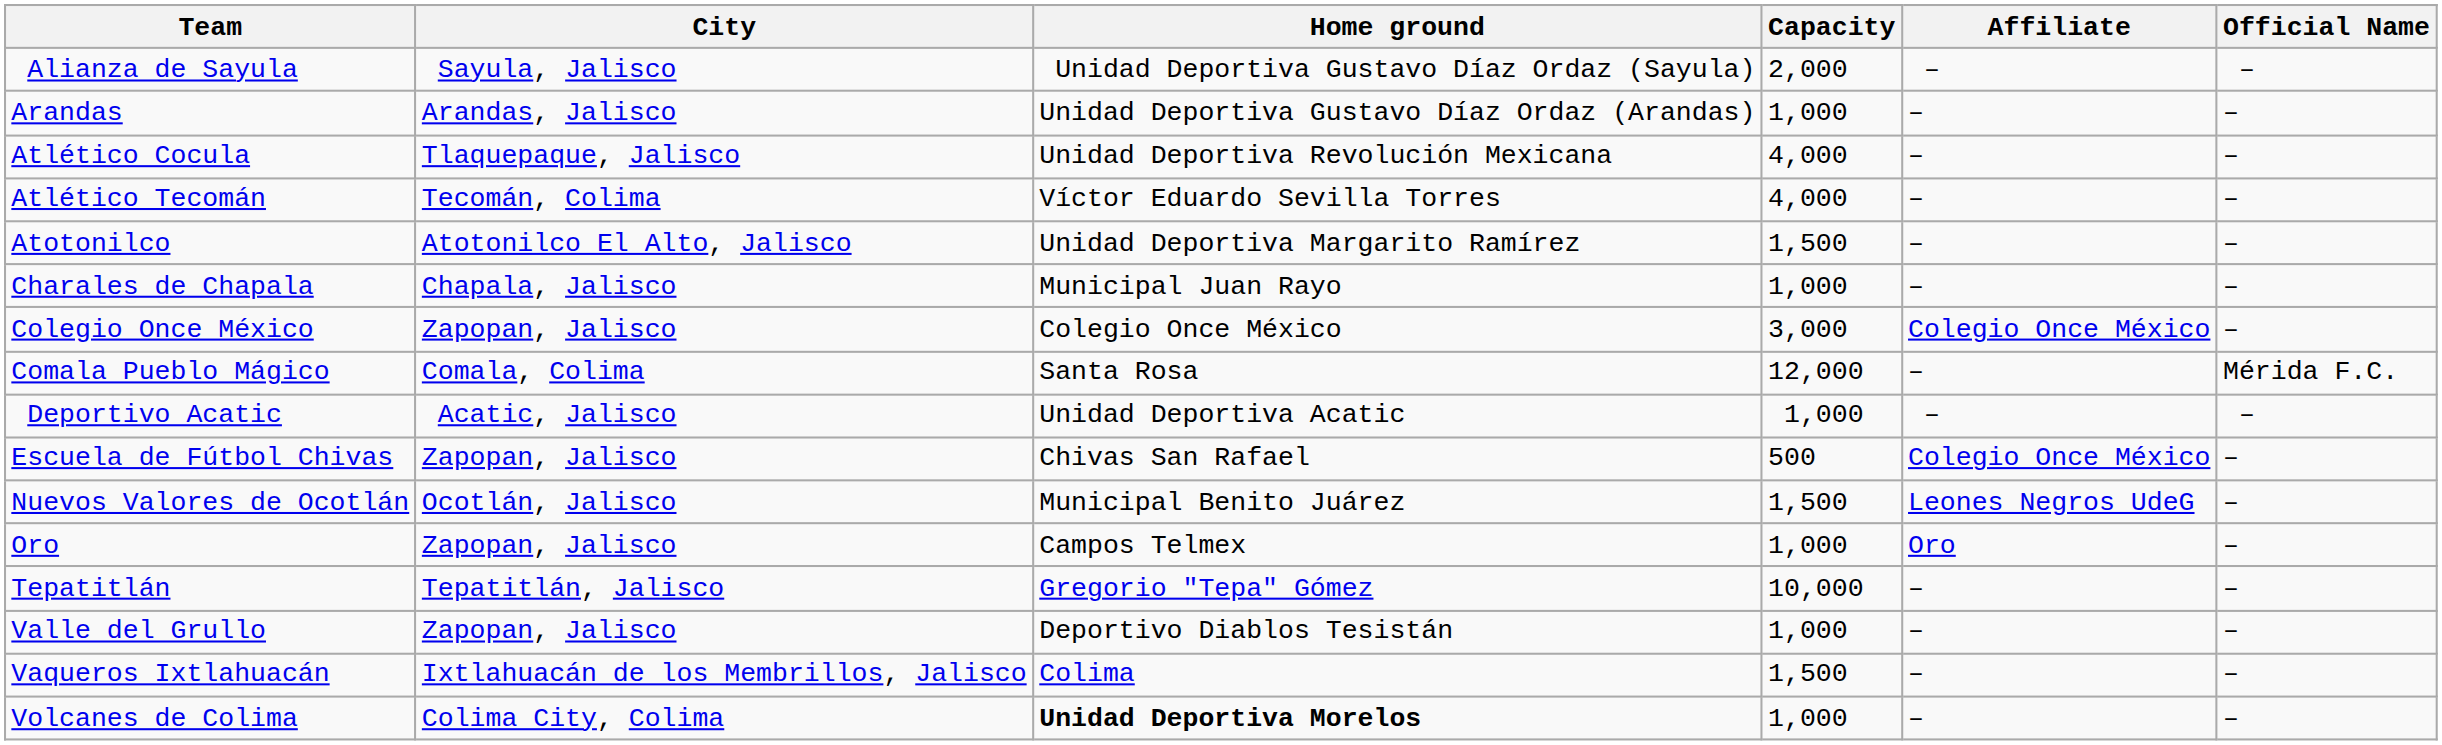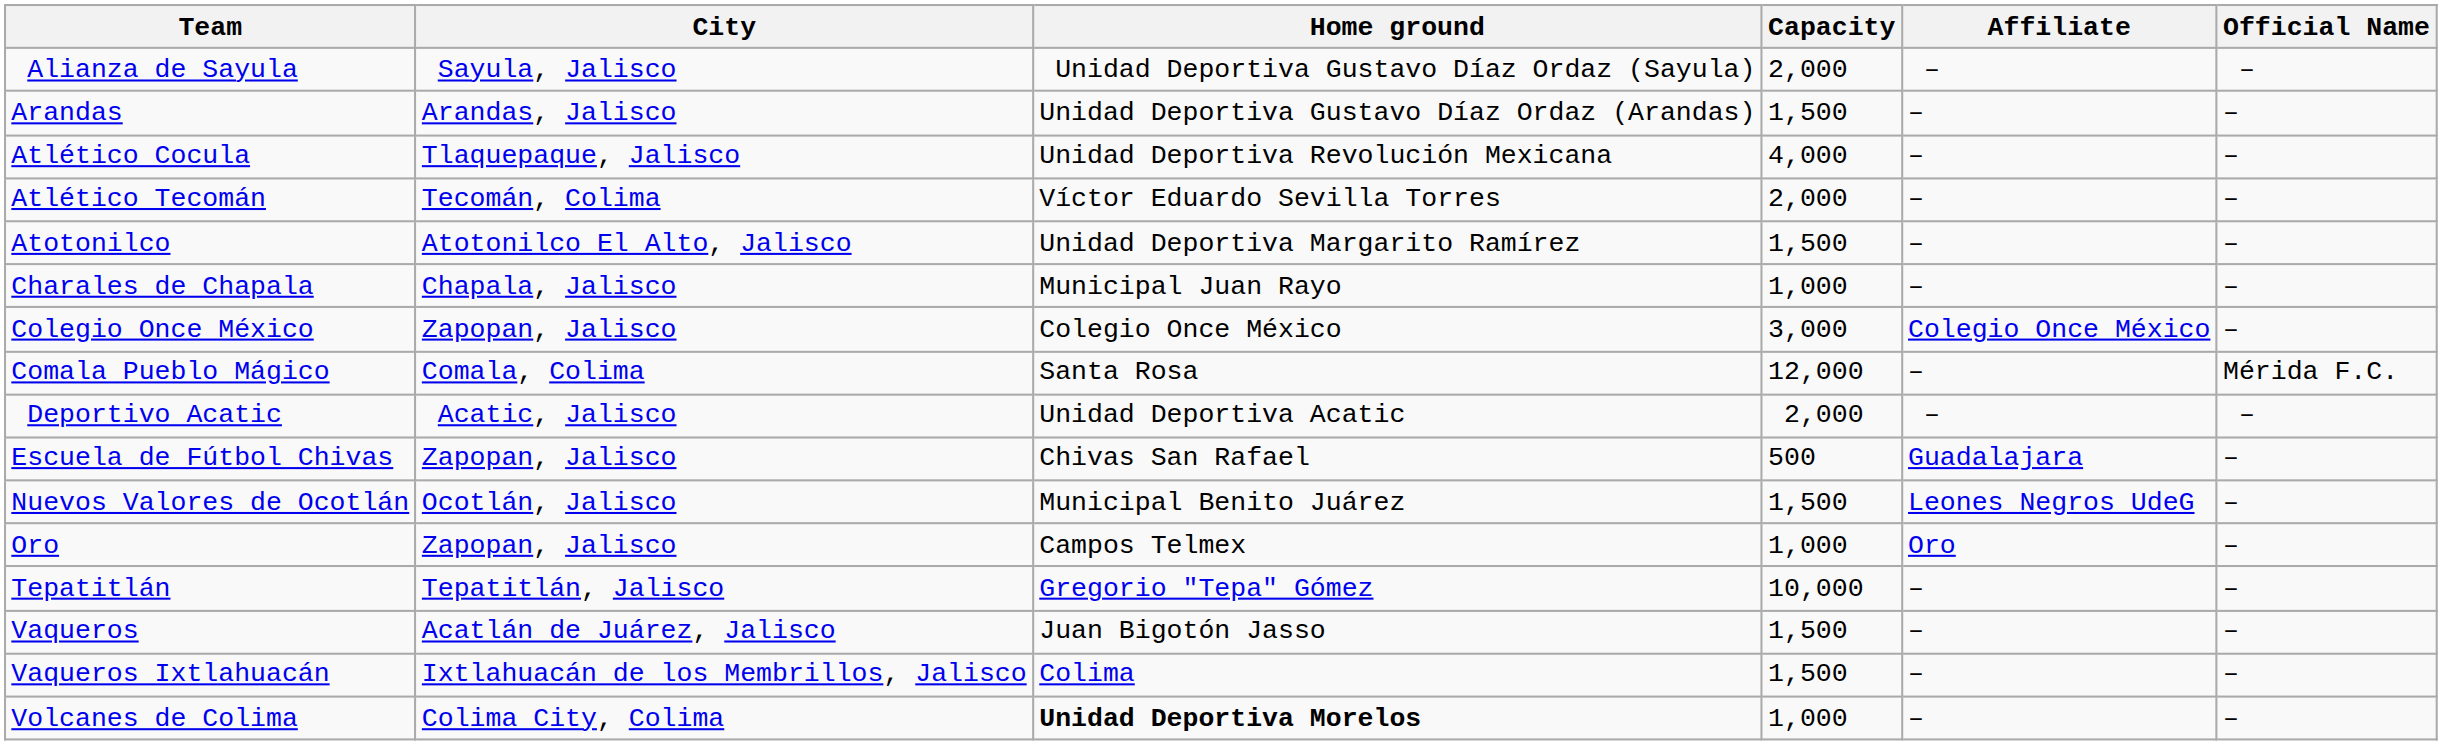Arandas | Capacity: 1,000 -> 1,500
Atlético Tecomán | Capacity: 4,000 -> 2,000
Deportivo Acatic | Capacity: 1,000 -> 2,000
Escuela de Fútbol Chivas | Affiliate: Colegio Once México -> Guadalajara
- row: Valle del Grullo | Zapopan, Jalisco | Deportivo Diablos Tesistán | 1,000 | – | –
+ row: Vaqueros | Acatlán de Juárez, Jalisco | Juan Bigotón Jasso | 1,500 | – | –
